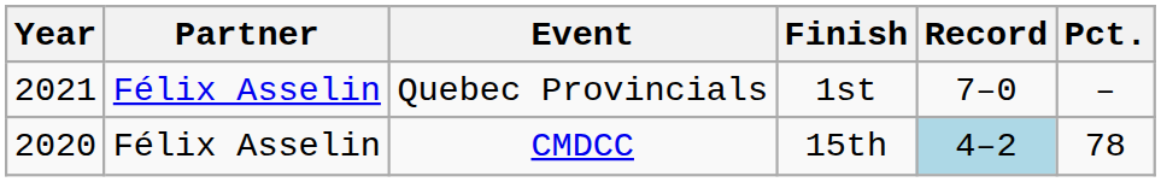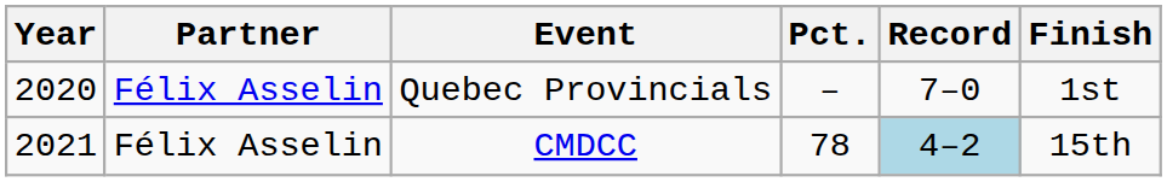columns swapped: Finish <-> Pct.
Quebec Provincials | Year: 2021 -> 2020
CMDCC | Year: 2020 -> 2021
